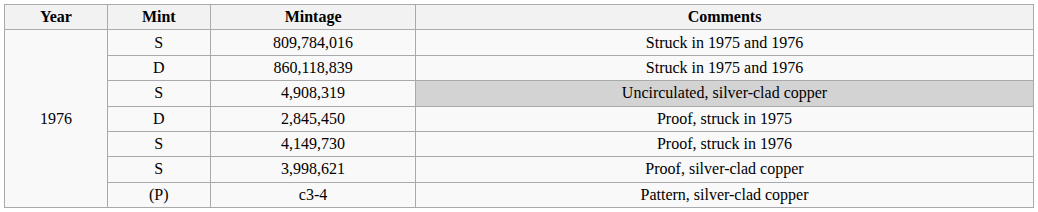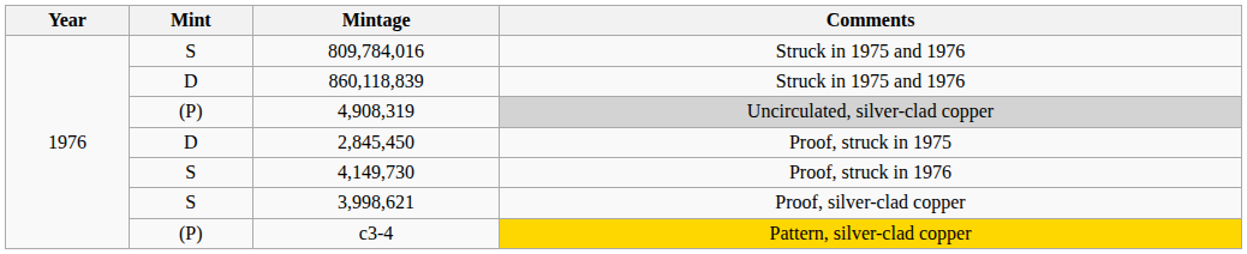4,908,319 | Mint: S -> (P)
c3-4 | Comments: no background -> gold background
